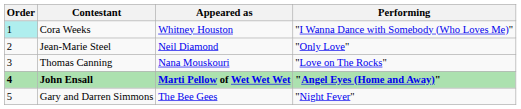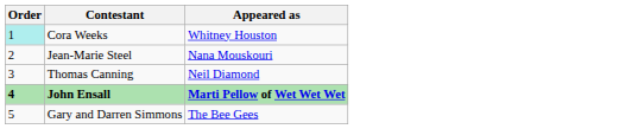- column: Performing | "I Wanna Dance with Somebody (Who Loves Me)" | "Only Love" | "Love on The Rocks" | "Angel Eyes (Home and Away)" | "Night Fever"
Jean-Marie Steel | Appeared as: Neil Diamond -> Nana Mouskouri
Thomas Canning | Appeared as: Nana Mouskouri -> Neil Diamond
